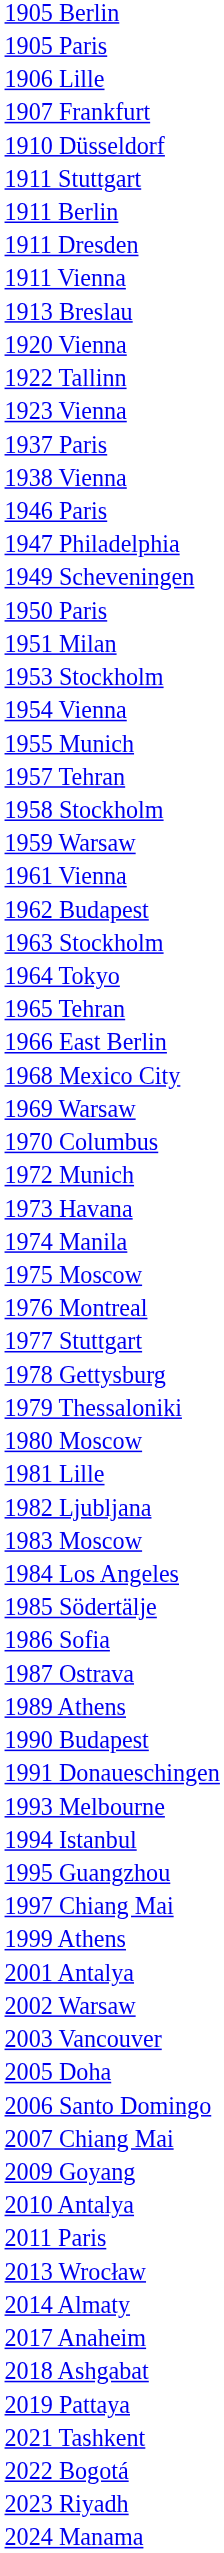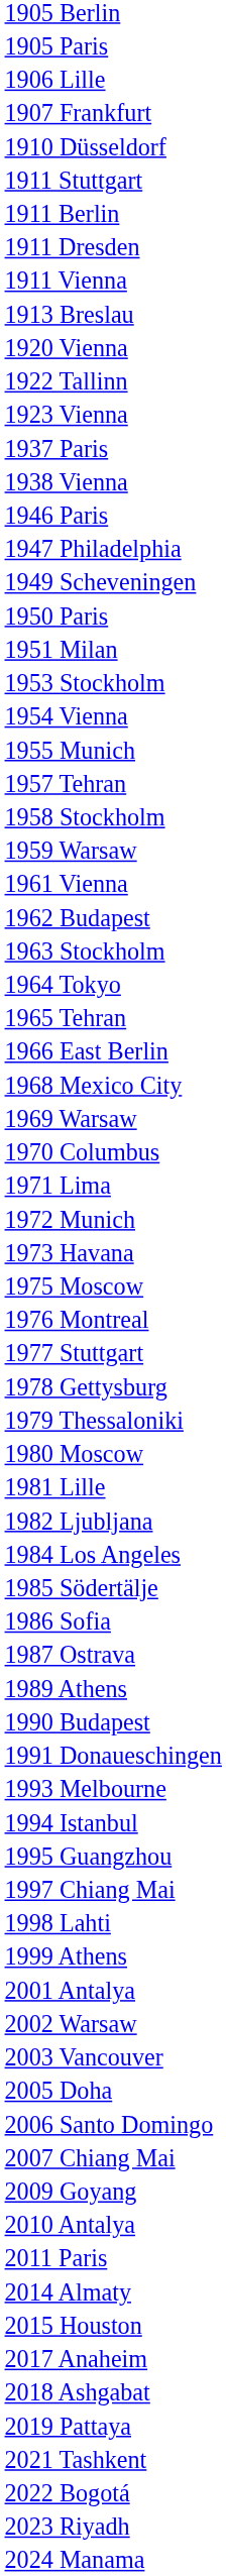+ row: 1971 Lima
- row: 1974 Manila
- row: 1983 Moscow
+ row: 1998 Lahti
- row: 2013 Wrocław
+ row: 2015 Houston
